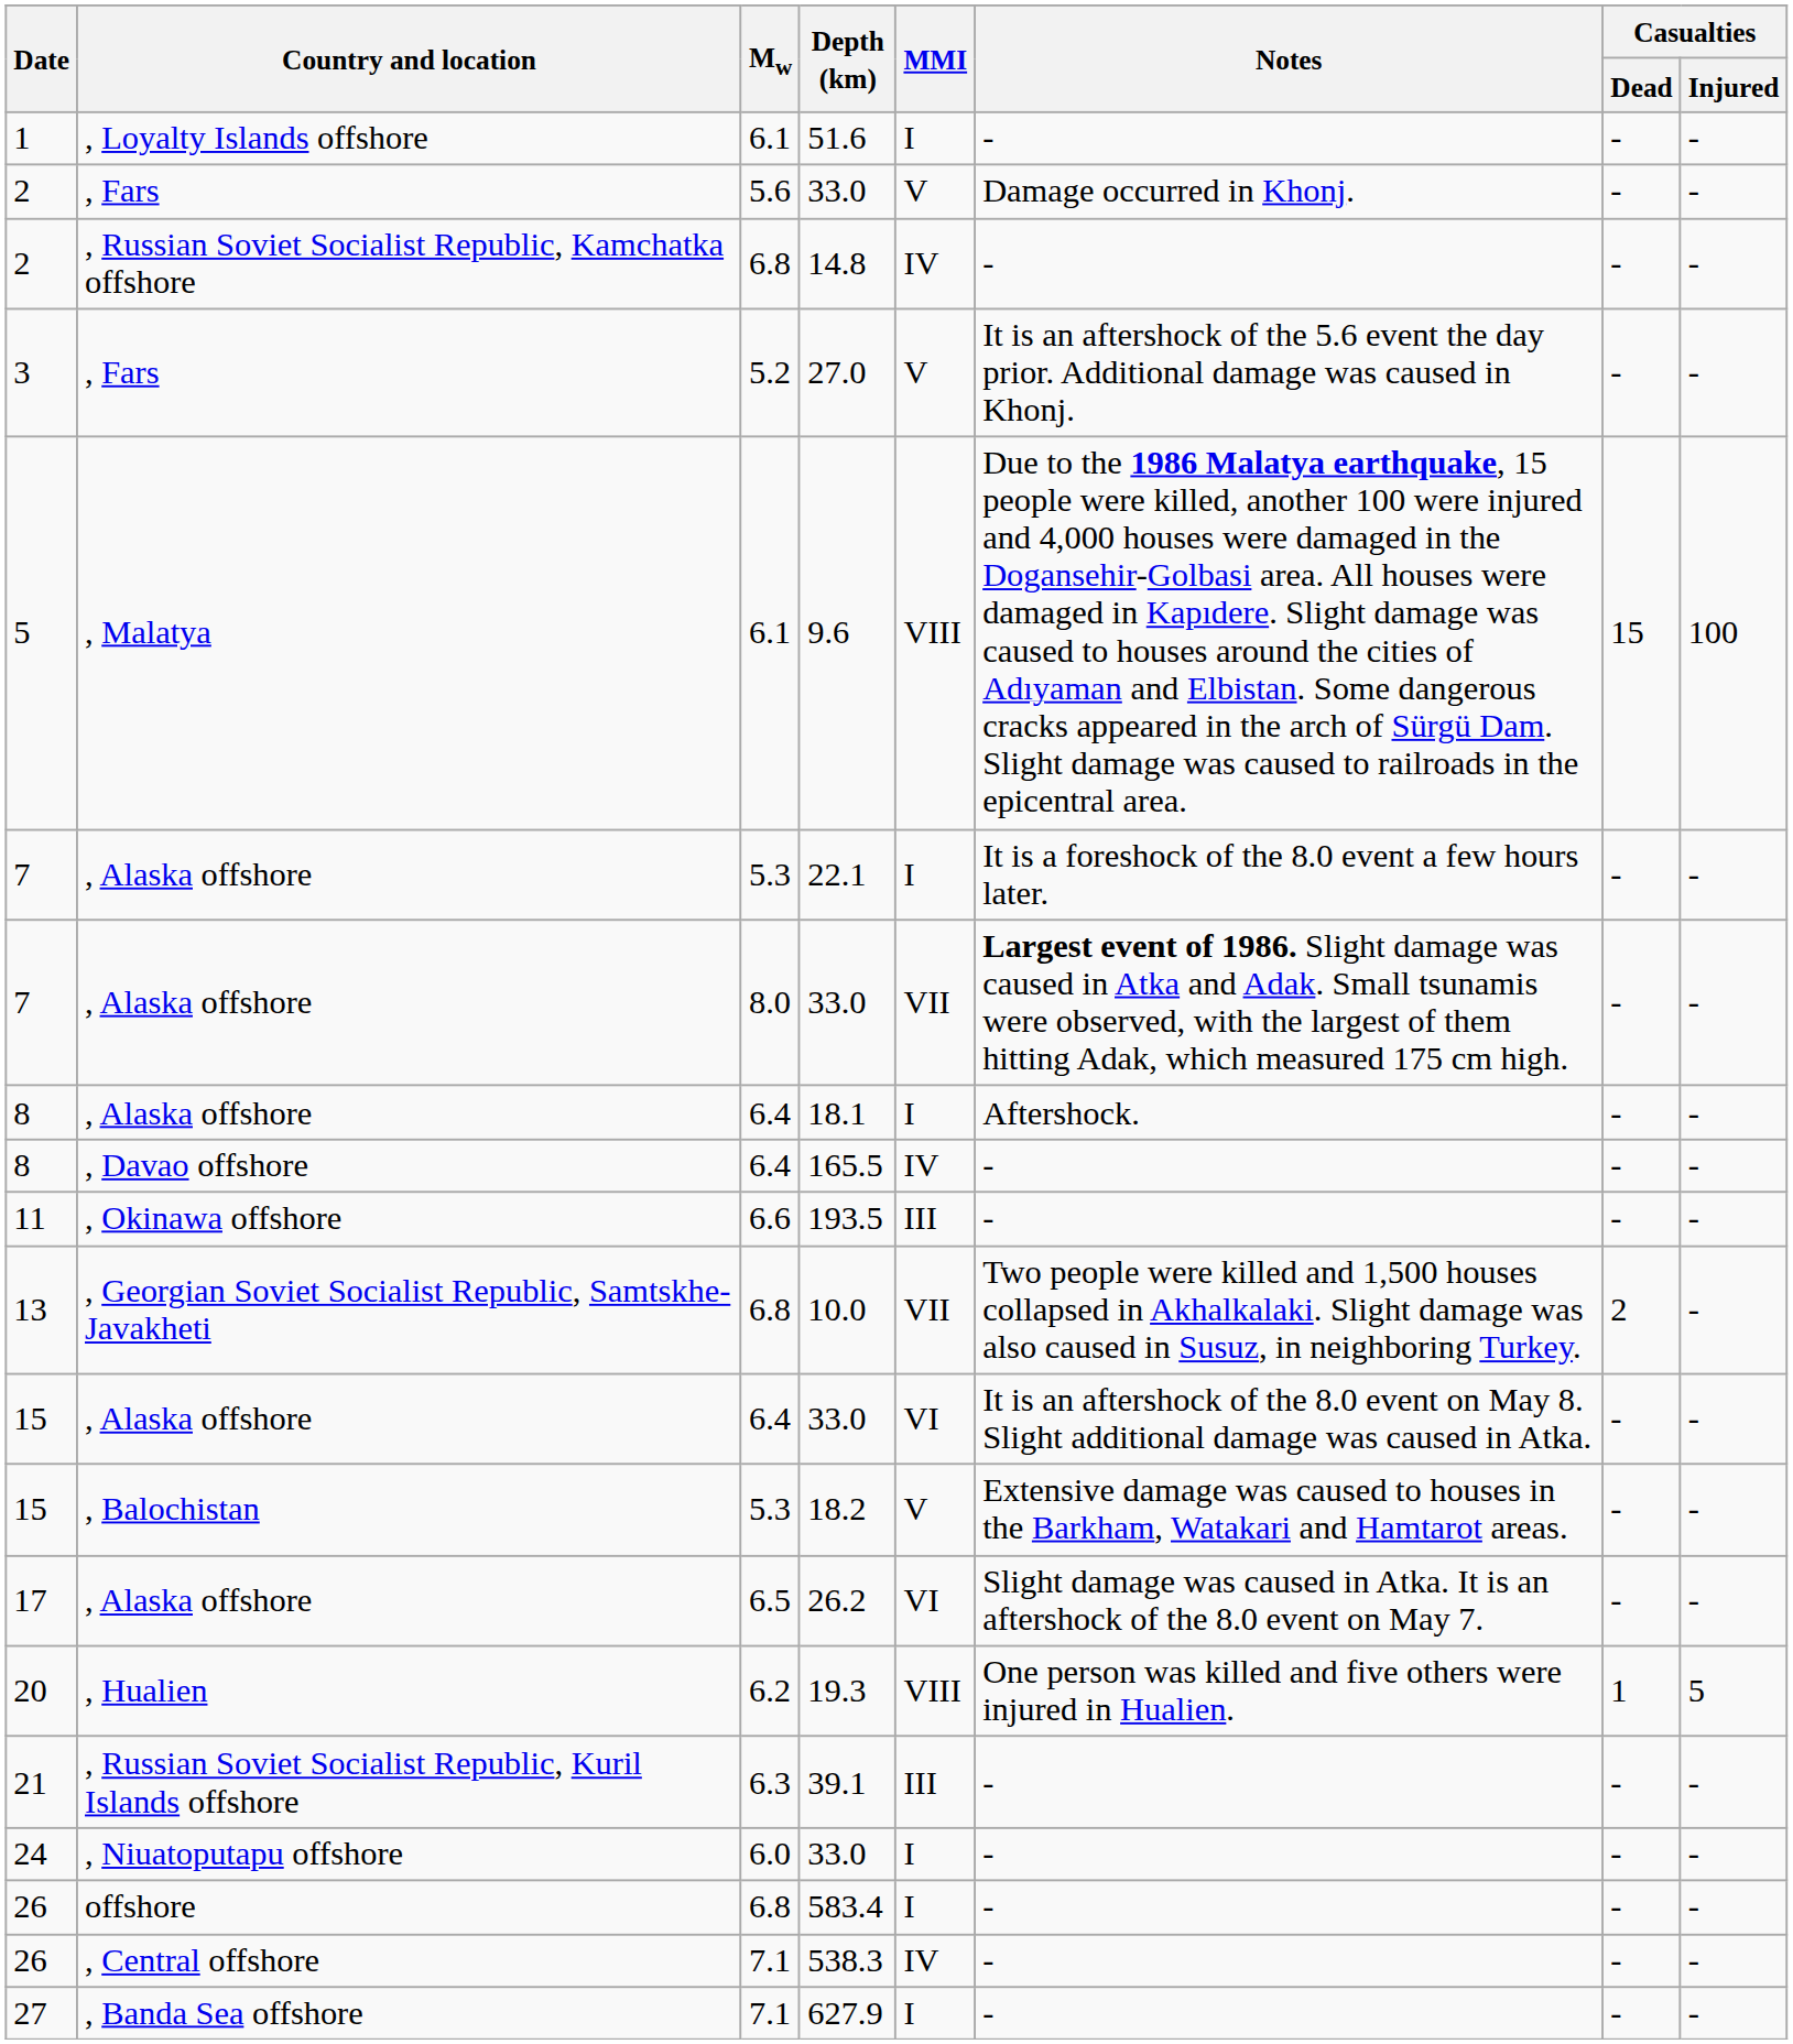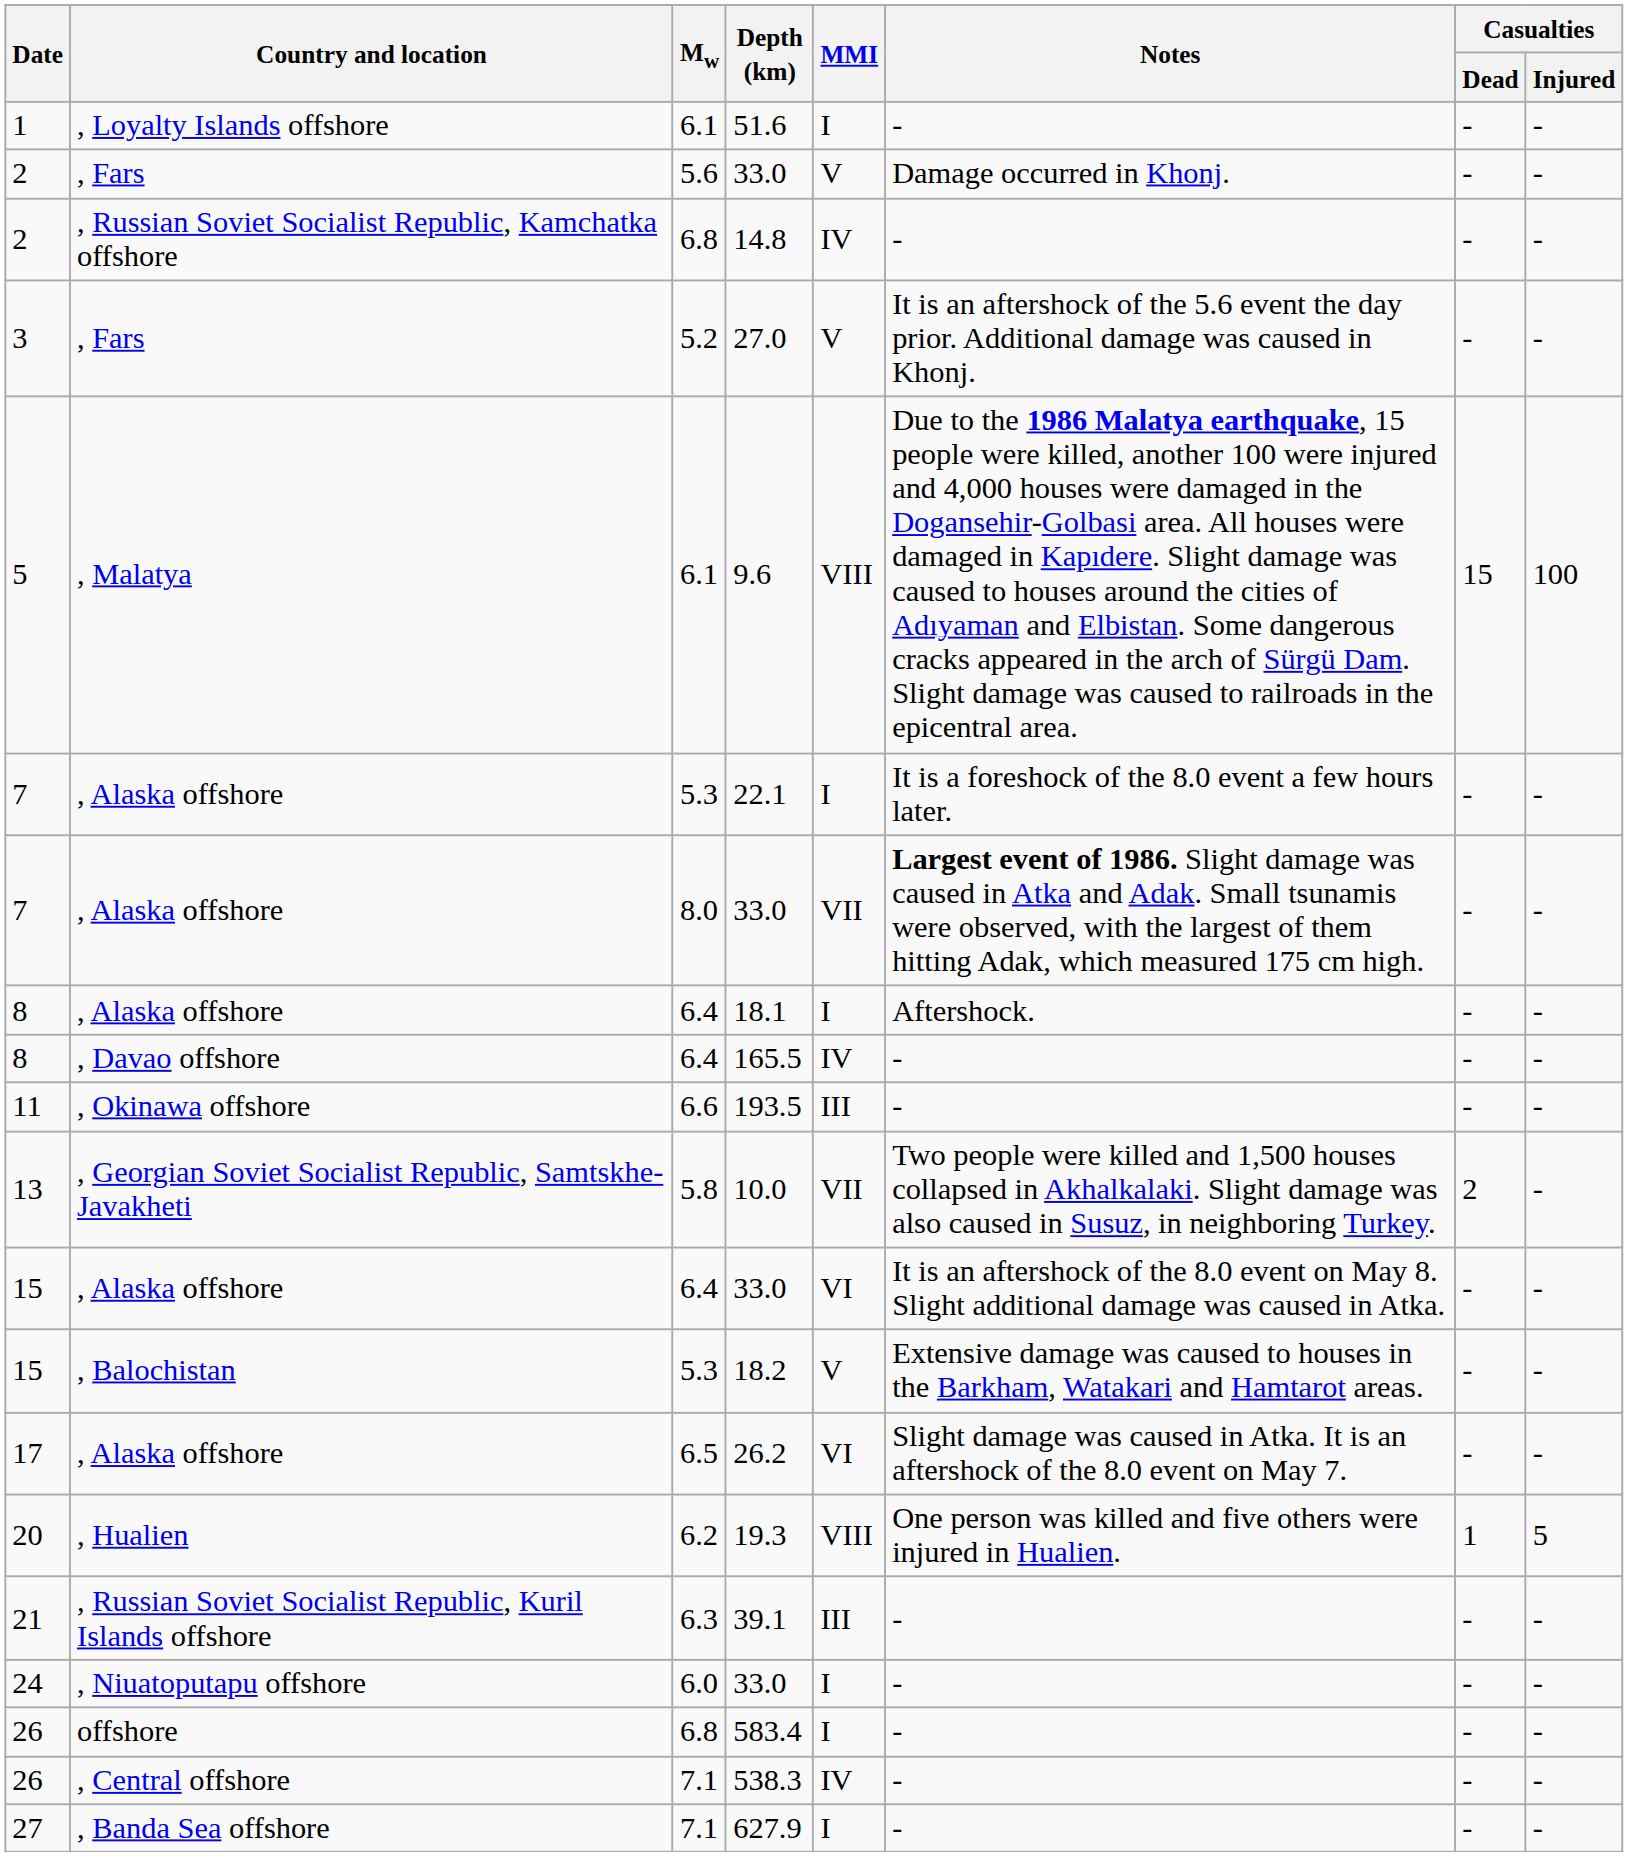10.0 | Mw: 6.8 -> 5.8
